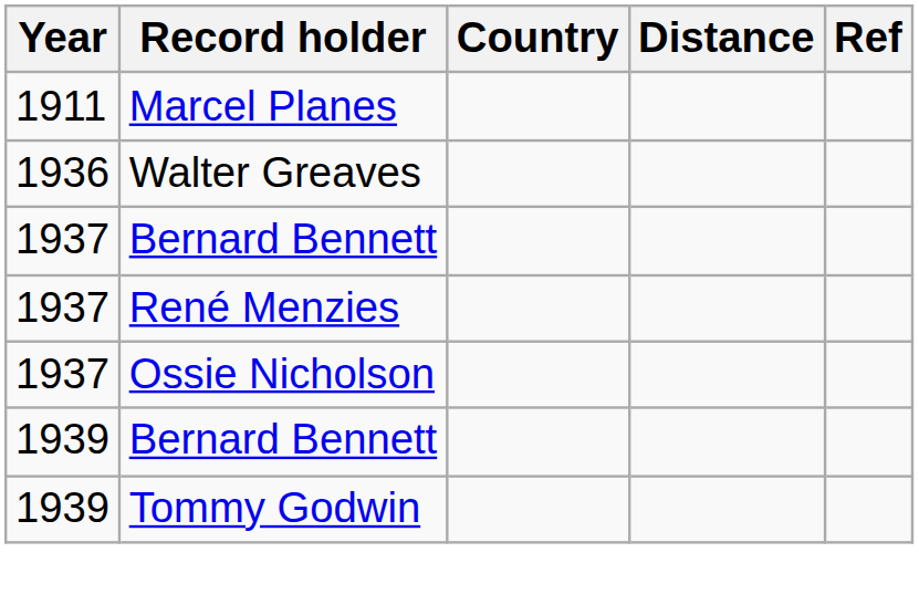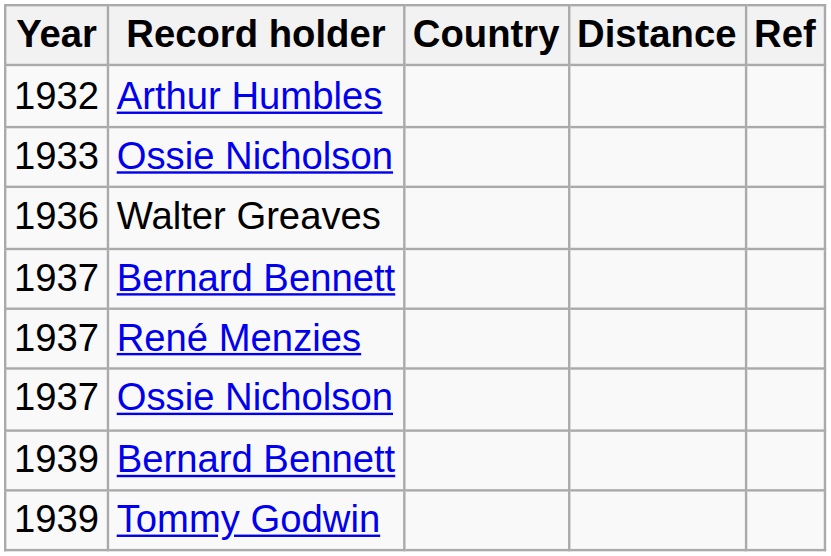- row: 1911 | Marcel Planes
+ row: 1932 | Arthur Humbles
+ row: 1933 | Ossie Nicholson
